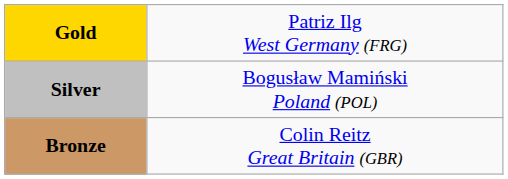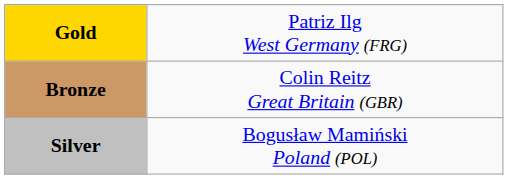rows swapped: Silver <-> Bronze
